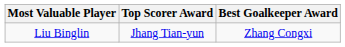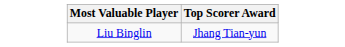- column: Best Goalkeeper Award | Zhang Congxi
